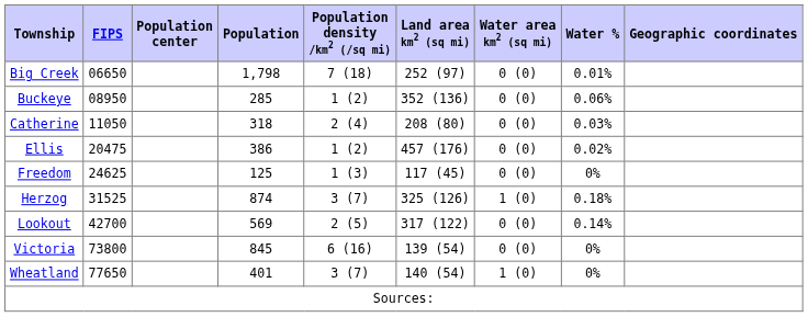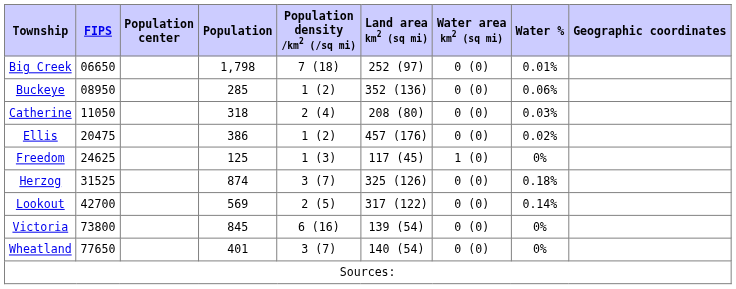Freedom | Water area km2 (sq mi): 0 (0) -> 1 (0)
Herzog | Water area km2 (sq mi): 1 (0) -> 0 (0)
Wheatland | Water area km2 (sq mi): 1 (0) -> 0 (0)
